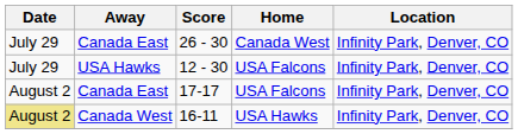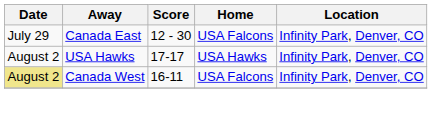- row: July 29 | Canada East | 26 - 30 | Canada West | Infinity Park, Denver, CO
12 - 30 | Away: USA Hawks -> Canada East
17-17 | Away: Canada East -> USA Hawks
17-17 | Home: USA Falcons -> USA Hawks
16-11 | Home: USA Hawks -> USA Falcons
